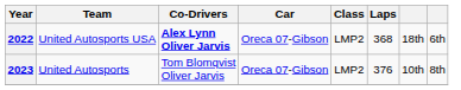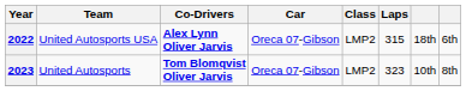2022 | Laps: 368 -> 315
2023 | Co-Drivers: normal -> bold
2023 | Laps: 376 -> 323
